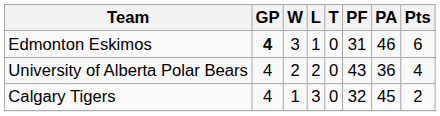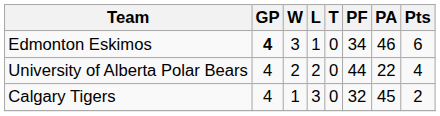Edmonton Eskimos | PF: 31 -> 34
University of Alberta Polar Bears | PF: 43 -> 44
University of Alberta Polar Bears | PA: 36 -> 22
